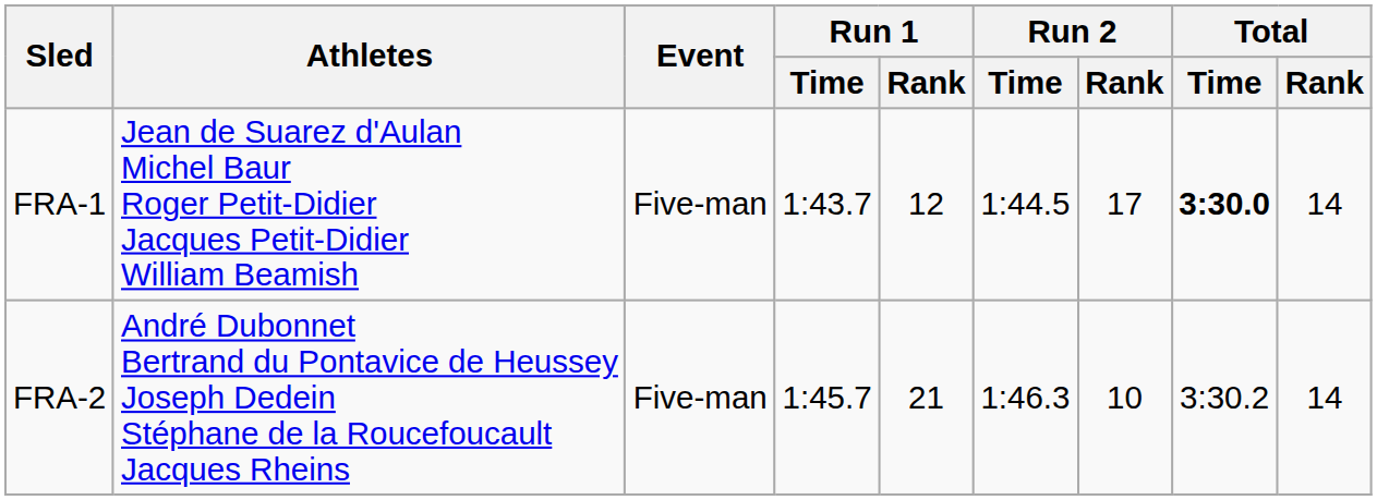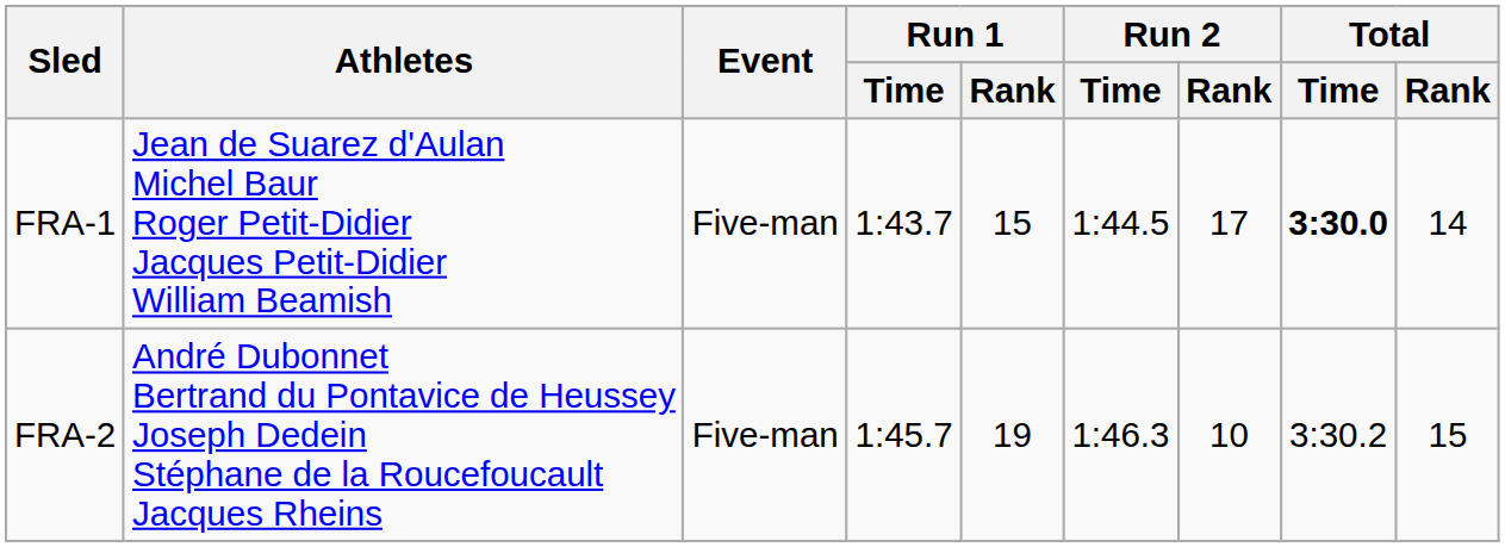FRA-1 | Run 1 / Rank: 12 -> 15
FRA-2 | Run 1 / Rank: 21 -> 19
FRA-2 | Total / Rank: 14 -> 15
